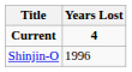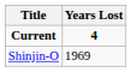Shinjin-O | Years Lost: 1996 -> 1969
